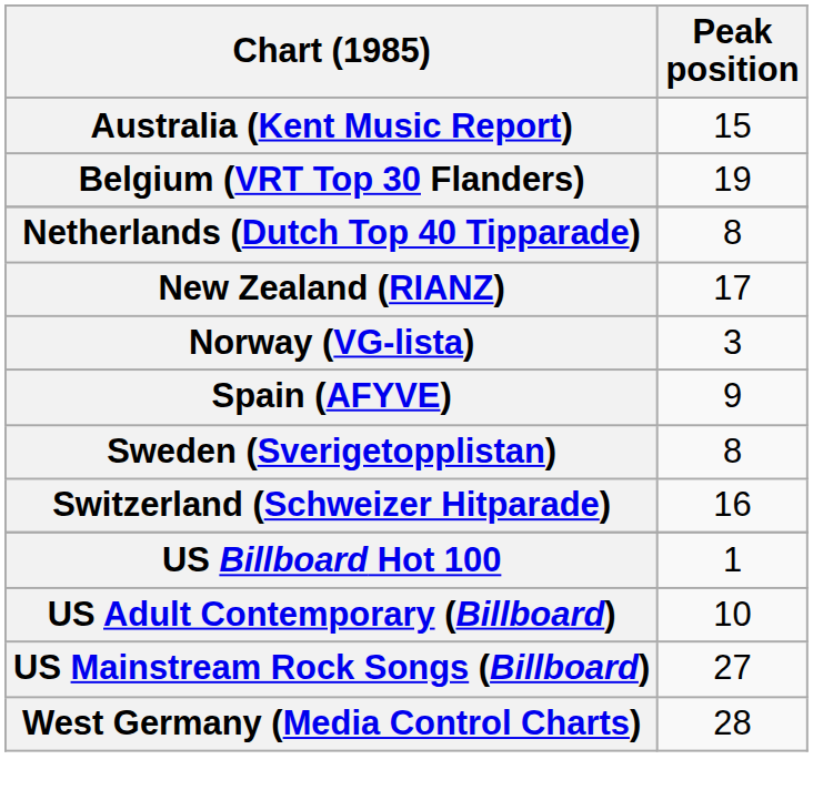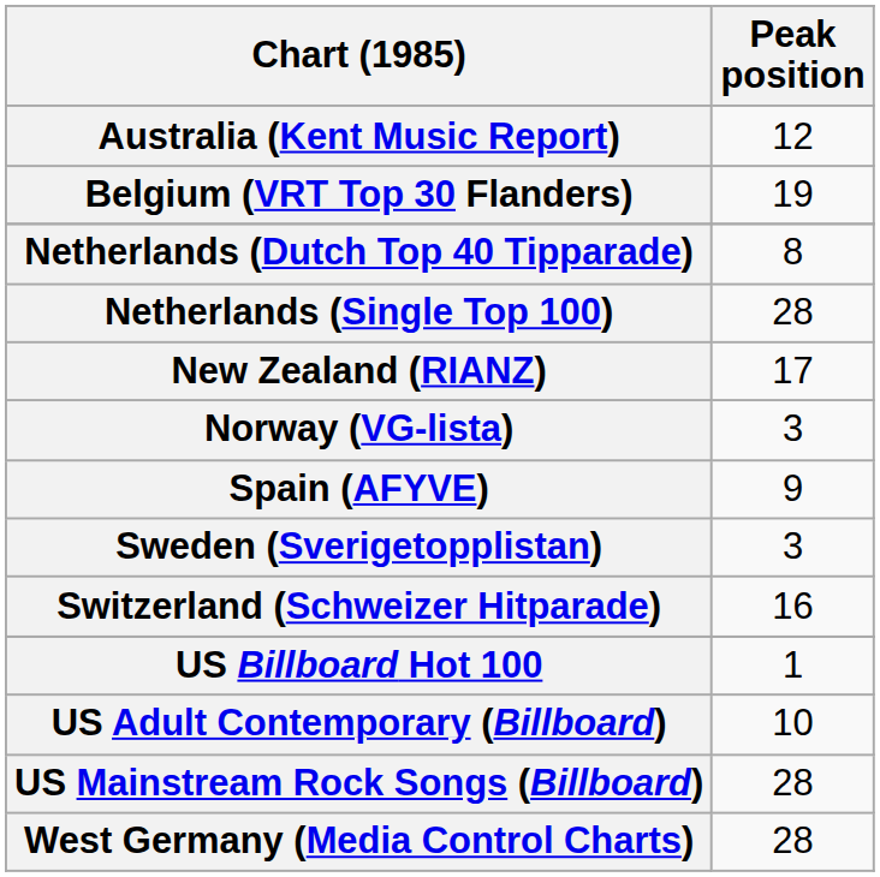Australia (Kent Music Report) | Peak position: 15 -> 12
+ row: Netherlands (Single Top 100) | 28
Sweden (Sverigetopplistan) | Peak position: 8 -> 3
US Mainstream Rock Songs (Billboard) | Peak position: 27 -> 28
